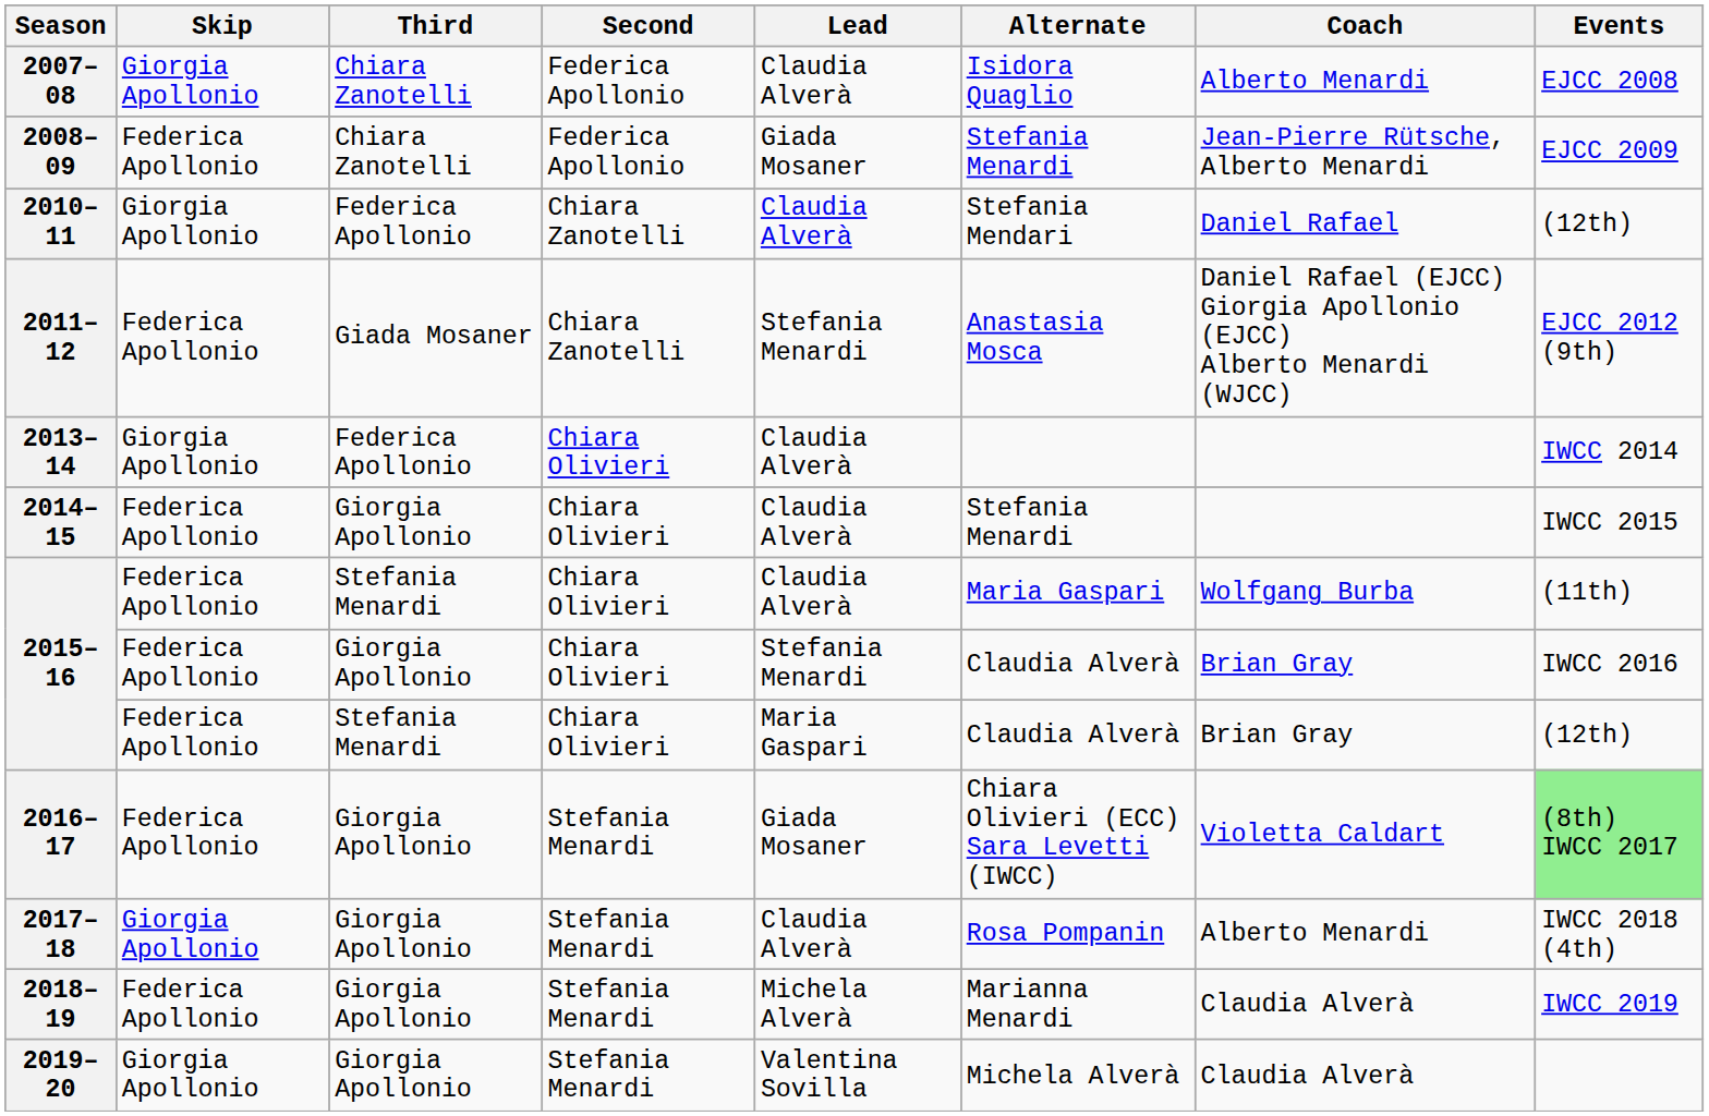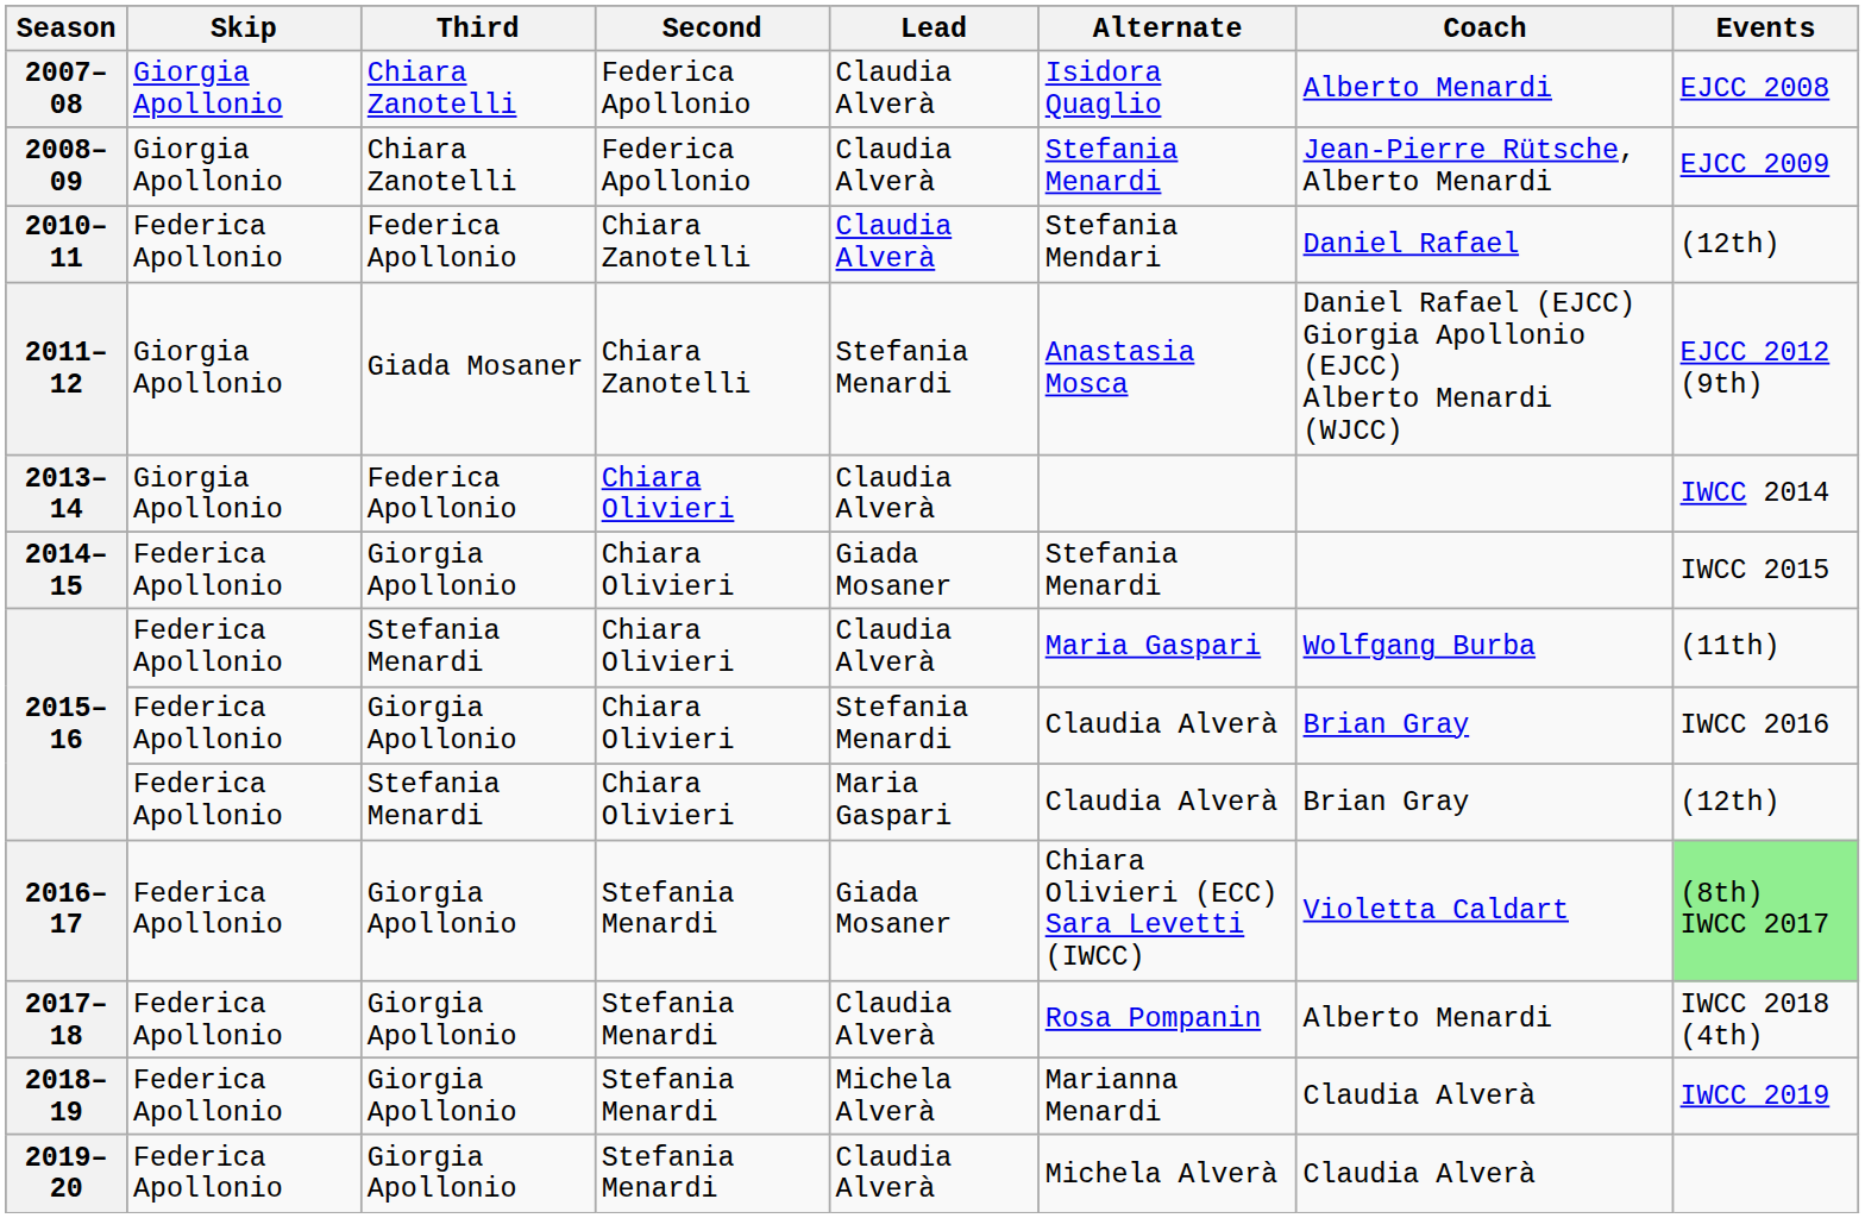2008–09 | Skip: Federica Apollonio -> Giorgia Apollonio
2008–09 | Lead: Giada Mosaner -> Claudia Alverà
2010–11 | Skip: Giorgia Apollonio -> Federica Apollonio
2011–12 | Skip: Federica Apollonio -> Giorgia Apollonio
2014–15 | Lead: Claudia Alverà -> Giada Mosaner
2017–18 | Skip: Giorgia Apollonio -> Federica Apollonio
2019–20 | Skip: Giorgia Apollonio -> Federica Apollonio
2019–20 | Lead: Valentina Sovilla -> Claudia Alverà
